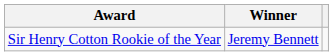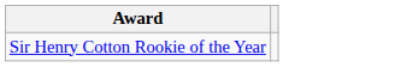- column: Winner | Jeremy Bennett
